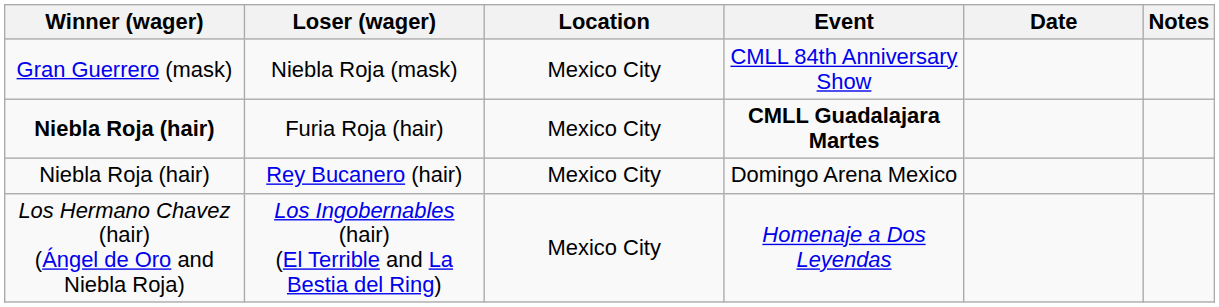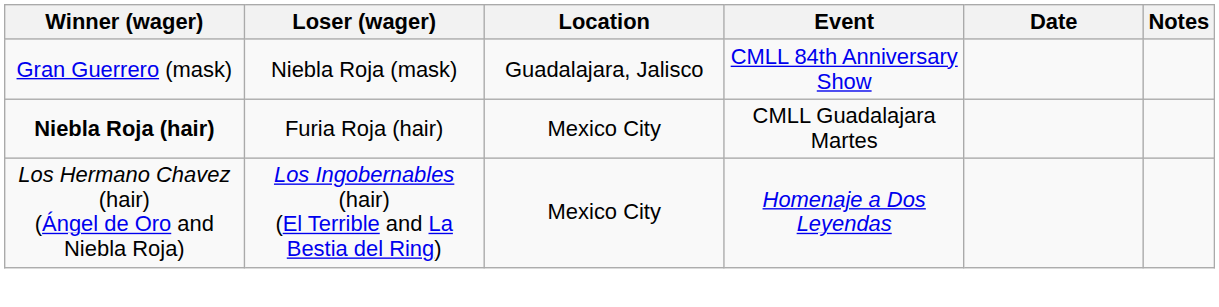Niebla Roja (mask) | Location: Mexico City -> Guadalajara, Jalisco
Furia Roja (hair) | Event: bold -> normal
- row: Niebla Roja (hair) | Rey Bucanero (hair) | Mexico City | Domingo Arena Mexico
